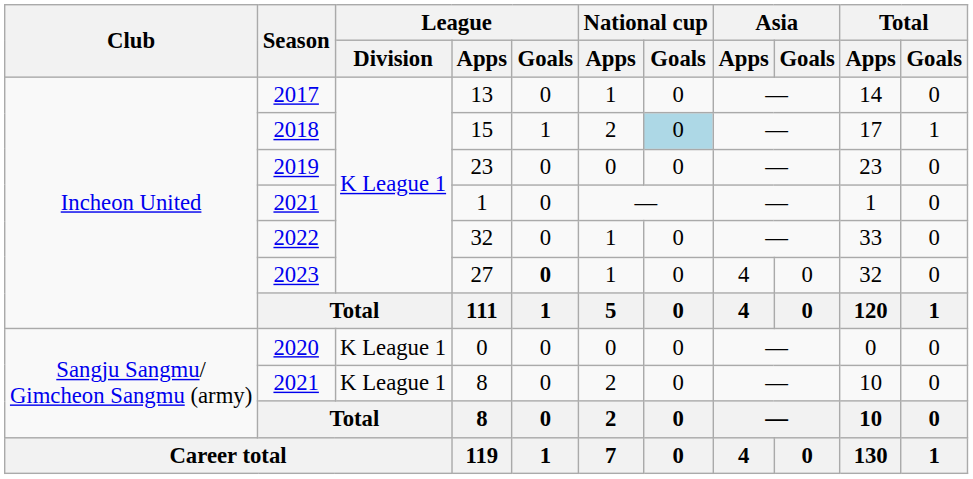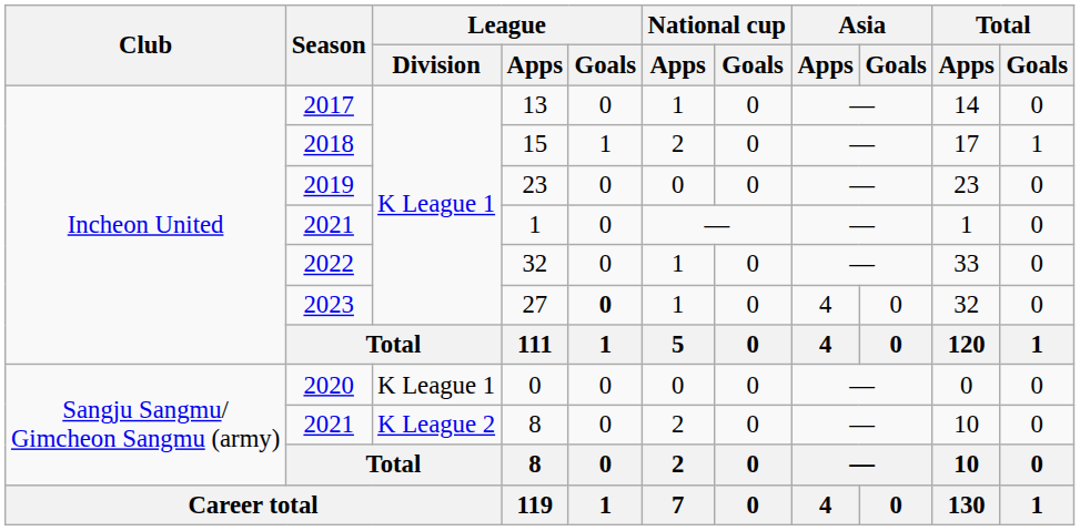15 | National cup / Goals: lightblue background -> no background
2021 / 8 | League / Division: K League 1 -> K League 2
